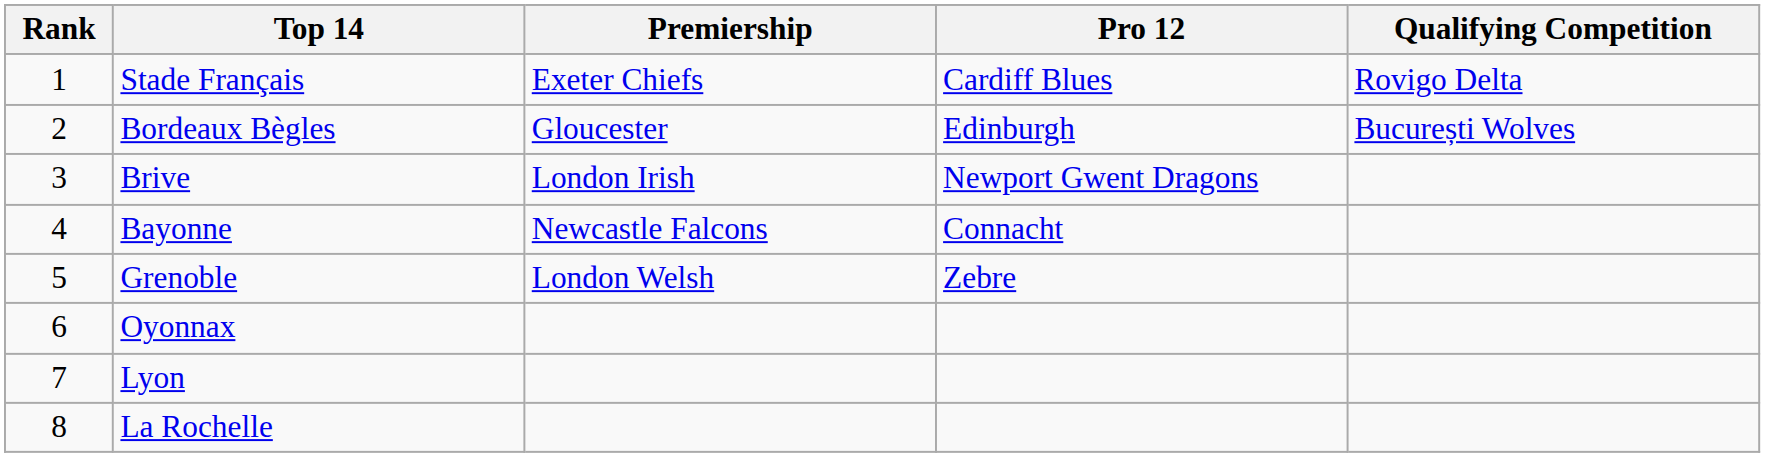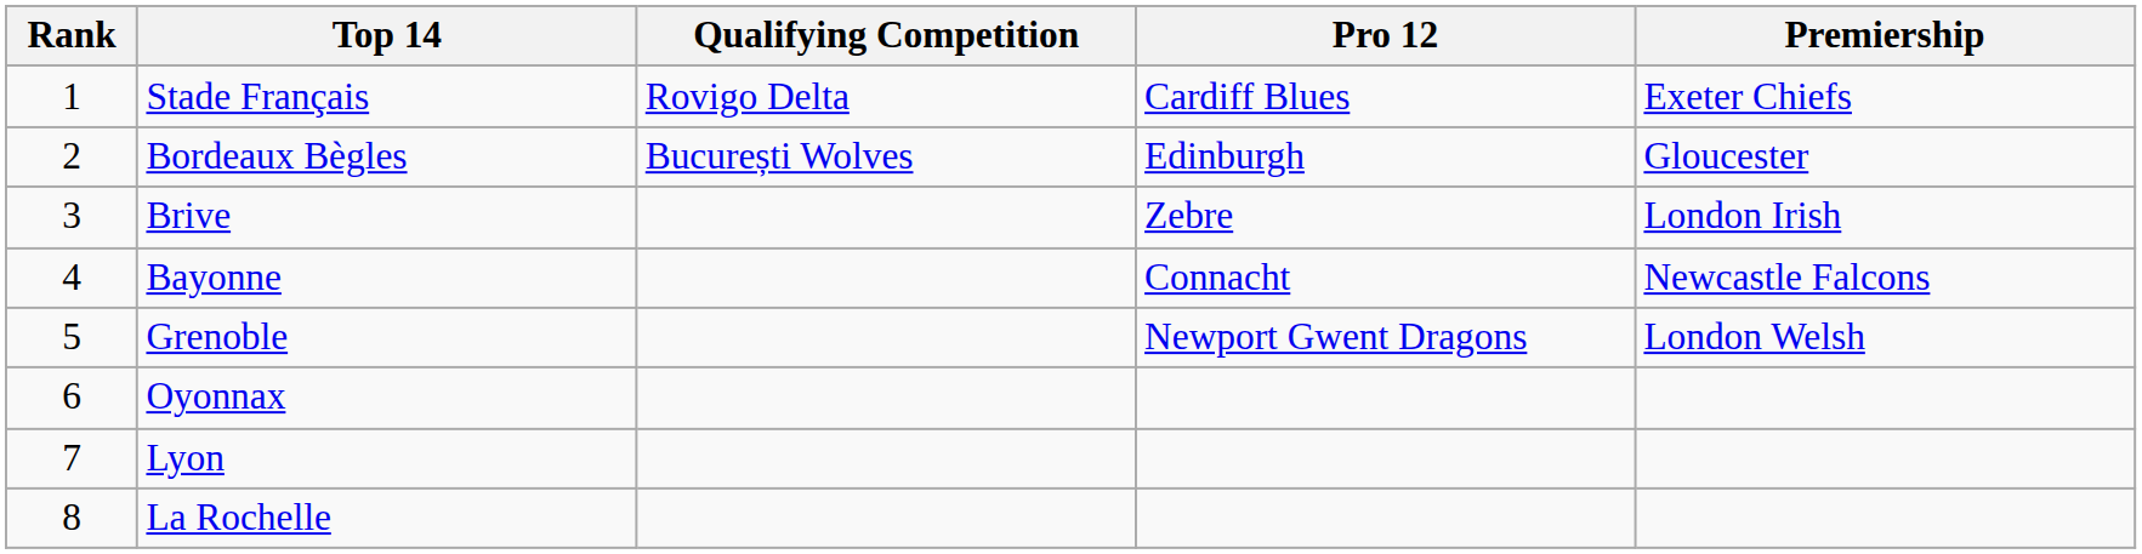columns swapped: Premiership <-> Qualifying Competition
Brive | Pro 12: Newport Gwent Dragons -> Zebre
Grenoble | Pro 12: Zebre -> Newport Gwent Dragons
